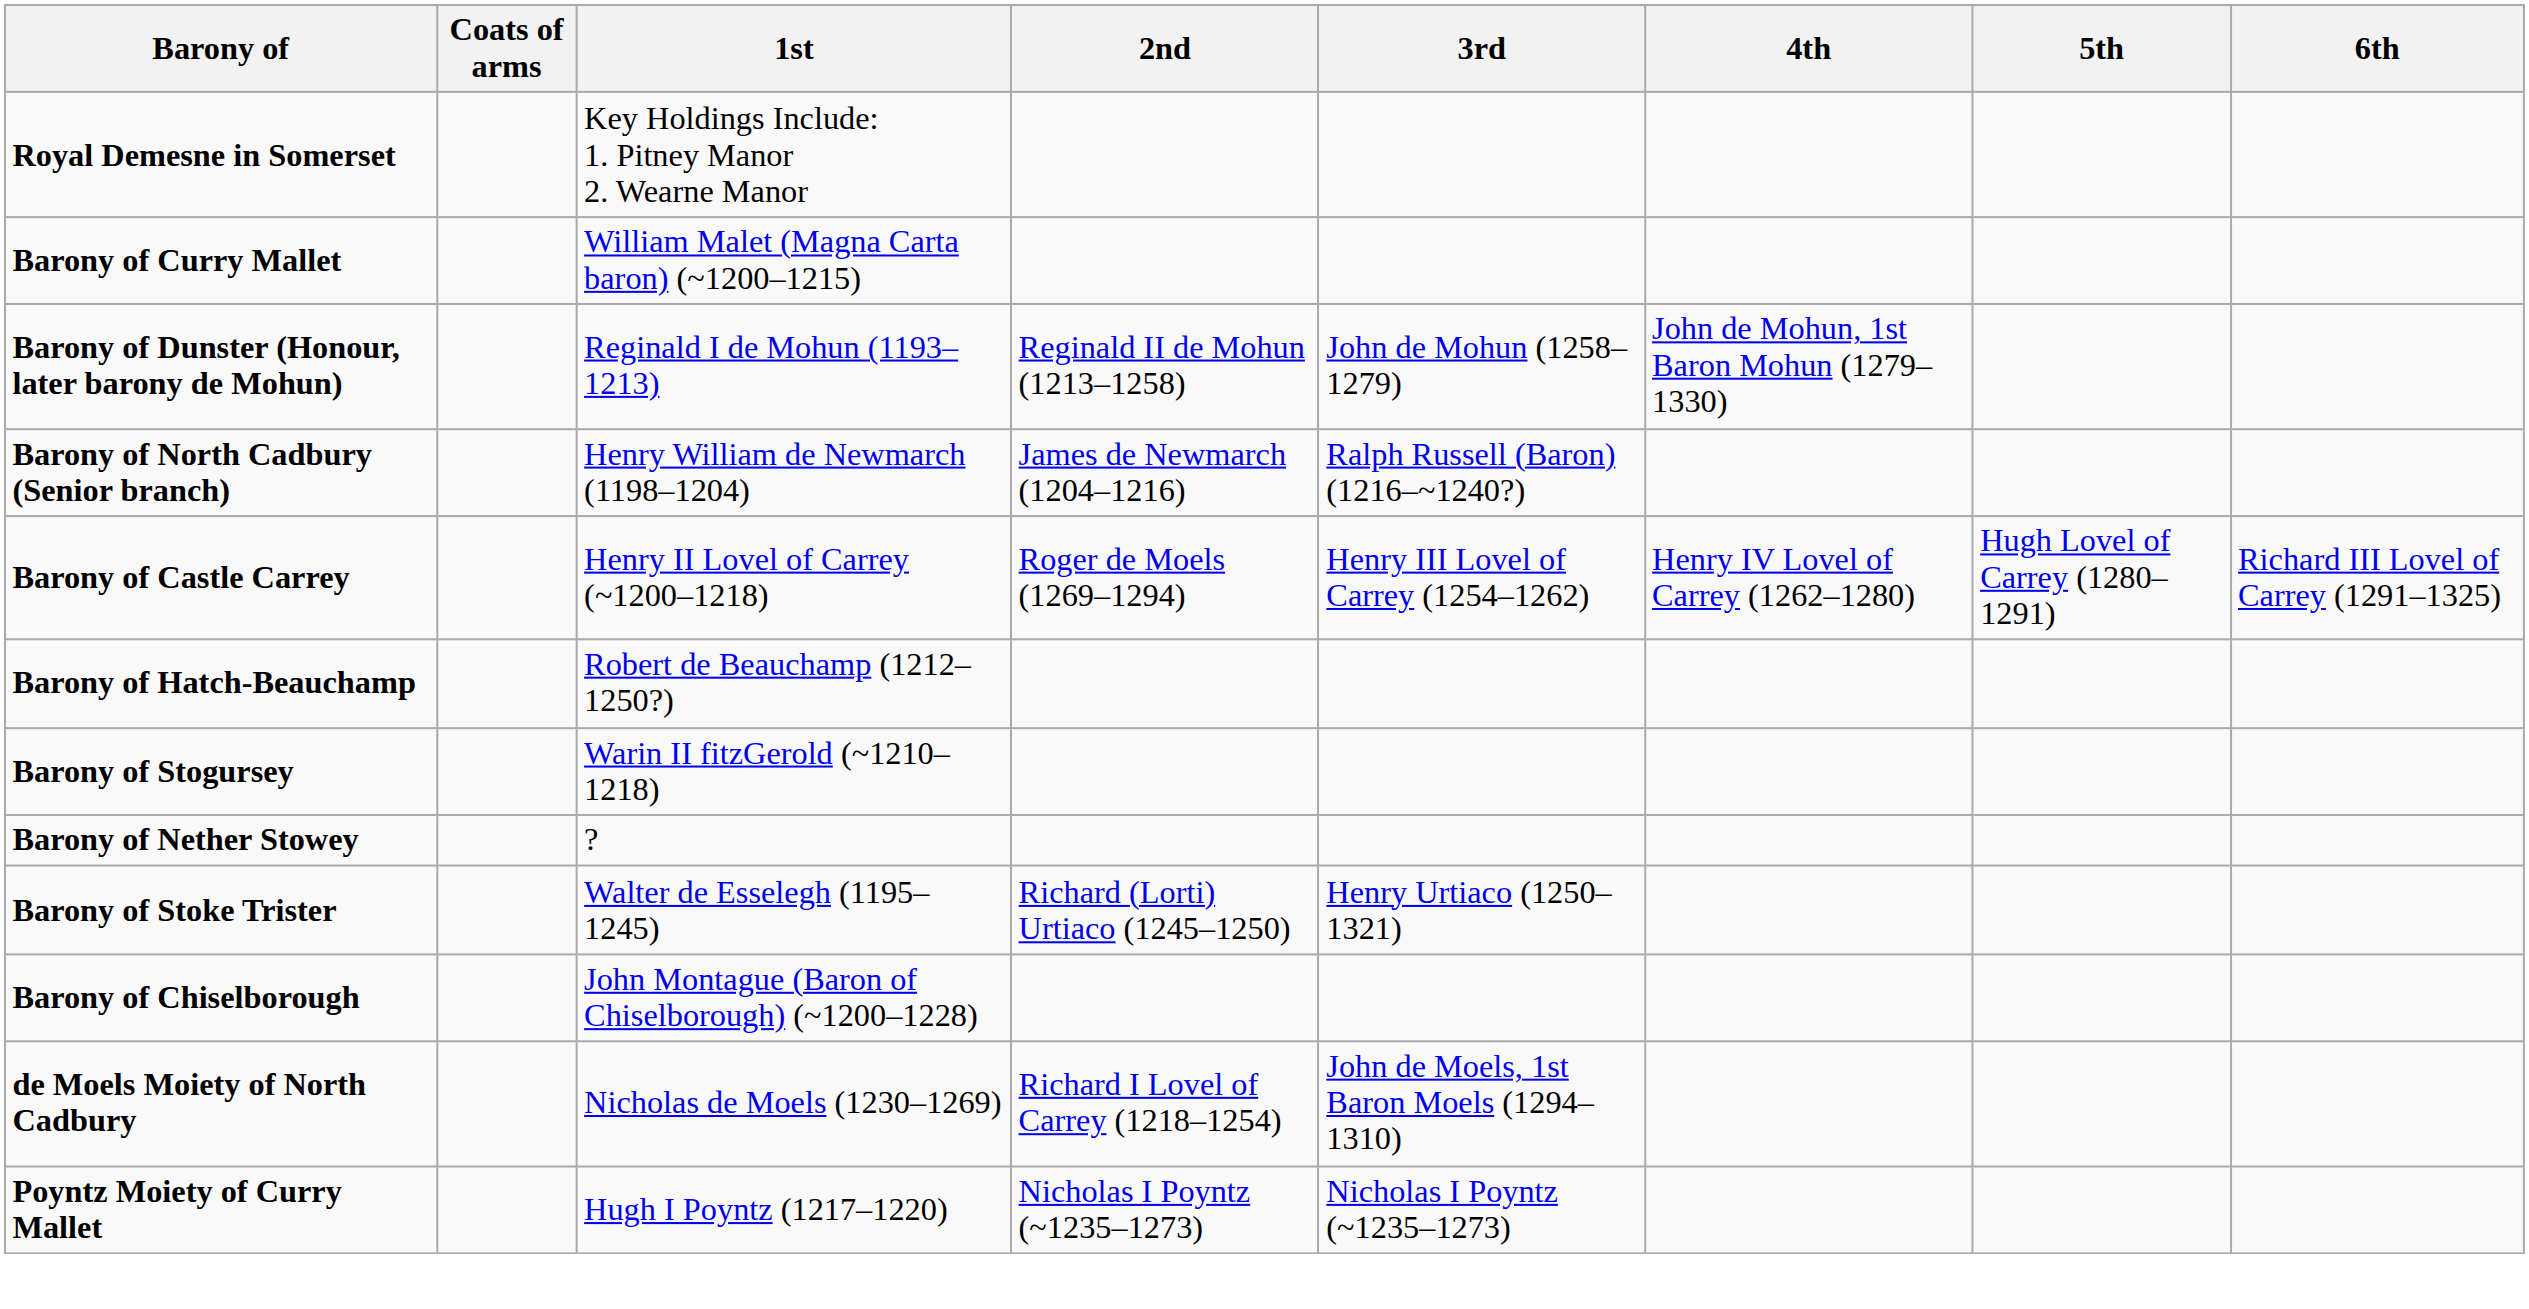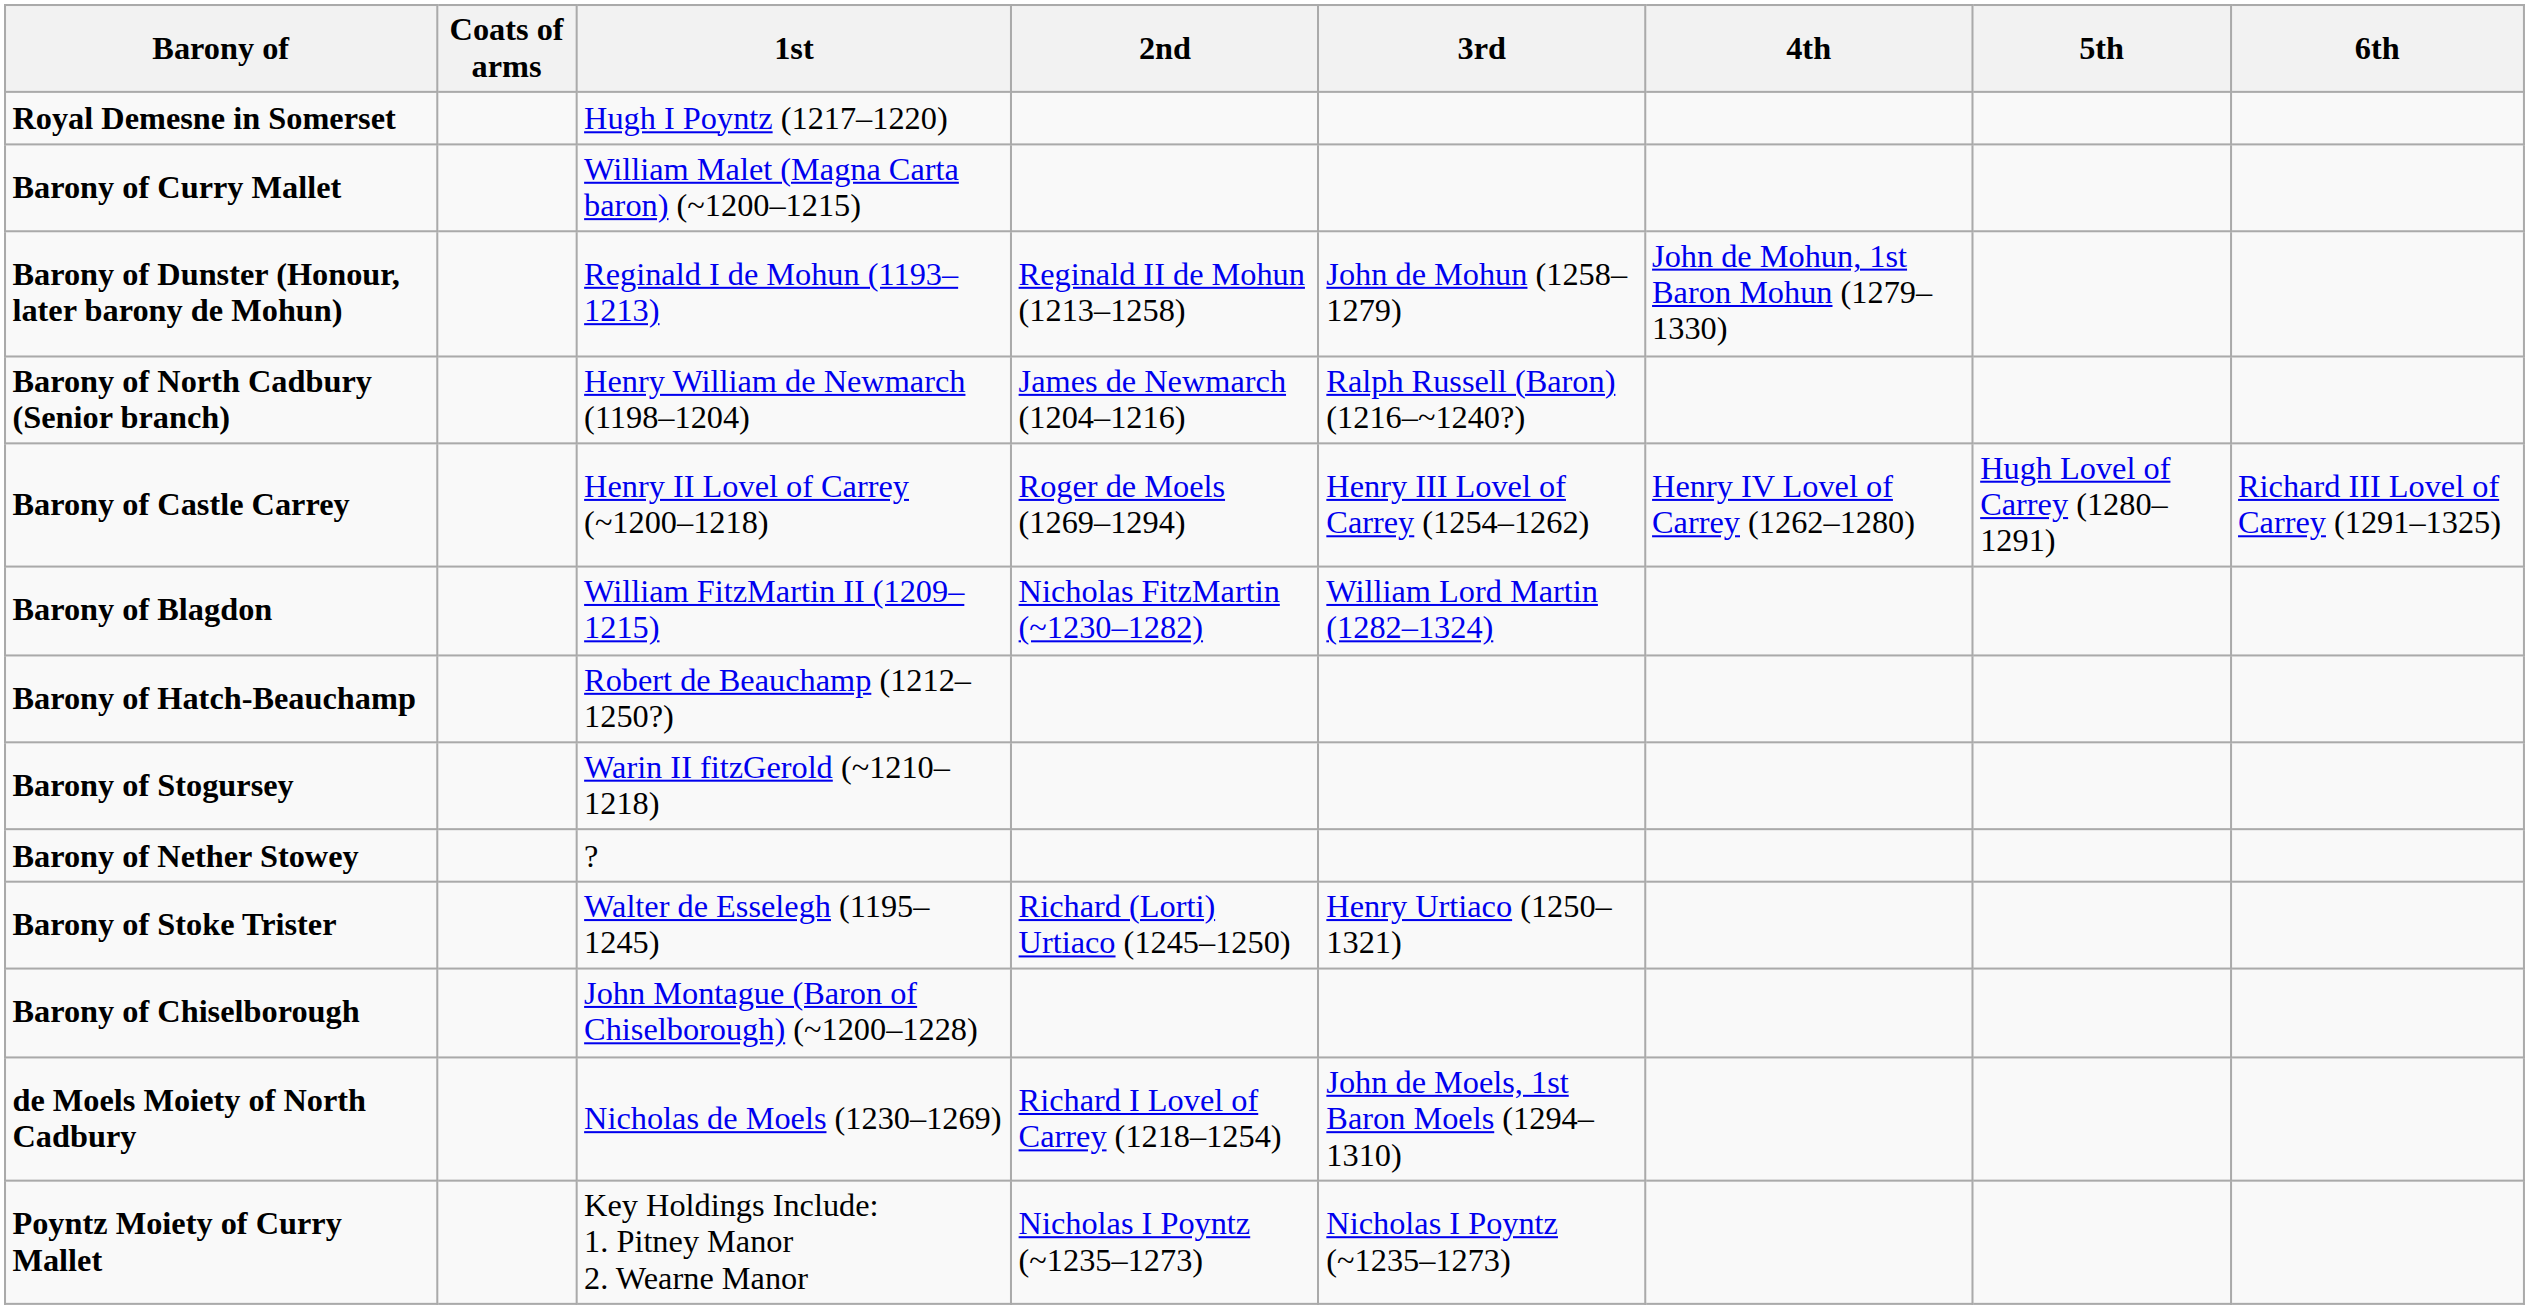Royal Demesne in Somerset | 1st: Key Holdings Include: 1. Pitney Manor 2. Wearne Manor -> Hugh I Poyntz (1217–1220)
+ row: Barony of Blagdon | William FitzMartin II (1209–1215) | Nicholas FitzMartin (~1230–1282) | William Lord Martin (1282–1324)
Poyntz Moiety of Curry Mallet | 1st: Hugh I Poyntz (1217–1220) -> Key Holdings Include: 1. Pitney Manor 2. Wearne Manor
